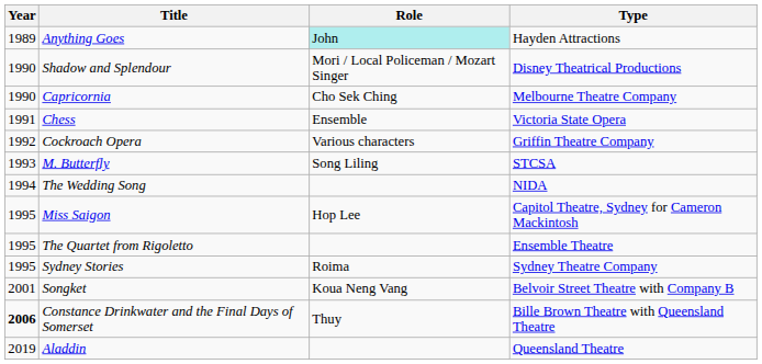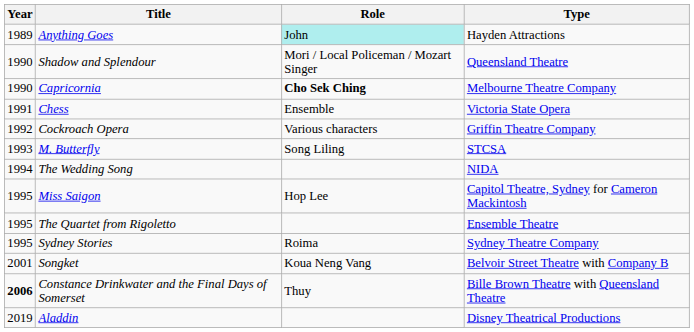Shadow and Splendour | Type: Disney Theatrical Productions -> Queensland Theatre
Capricornia | Role: normal -> bold
Aladdin | Type: Queensland Theatre -> Disney Theatrical Productions
